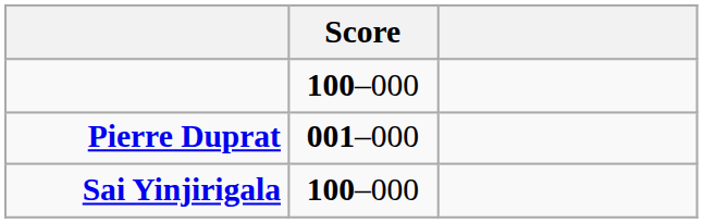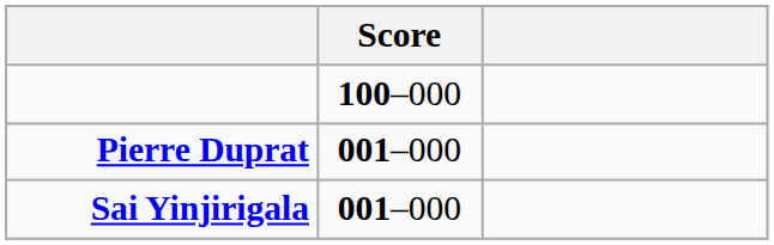Sai Yinjirigala | Score: 100–000 -> 001–000
